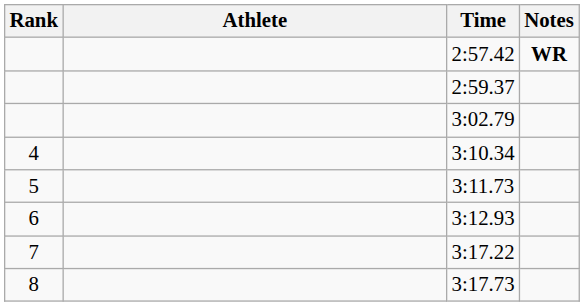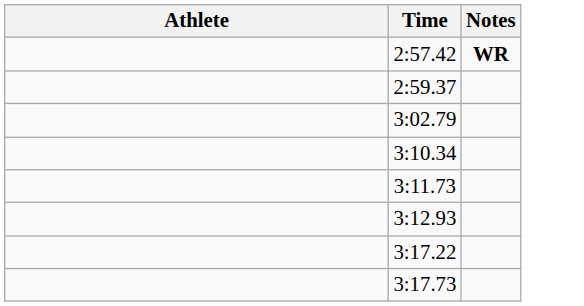- column: Rank | 4 | 5 | 6 | 7 | 8
